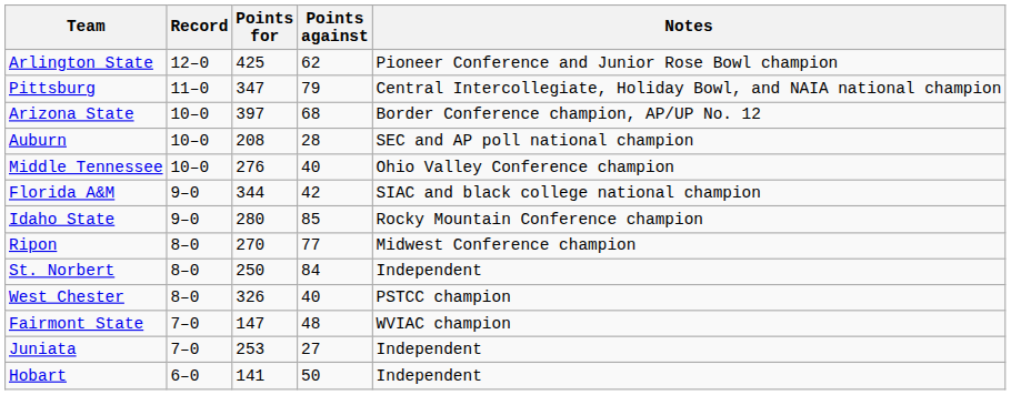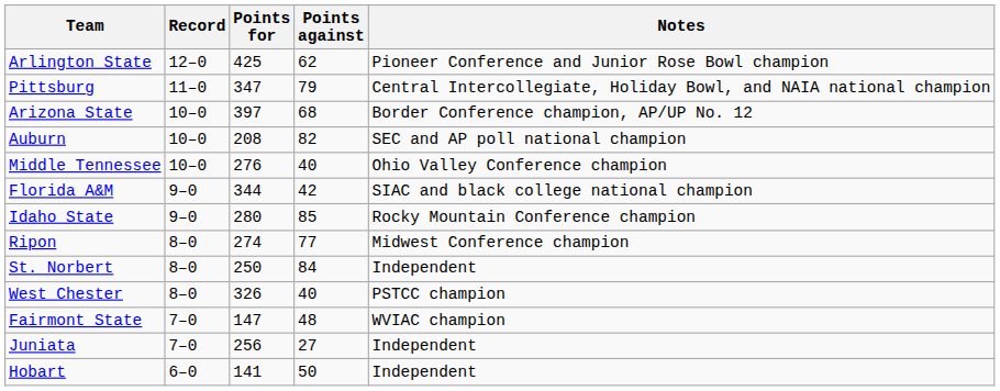Auburn | Points against: 28 -> 82
Ripon | Points for: 270 -> 274
Juniata | Points for: 253 -> 256
